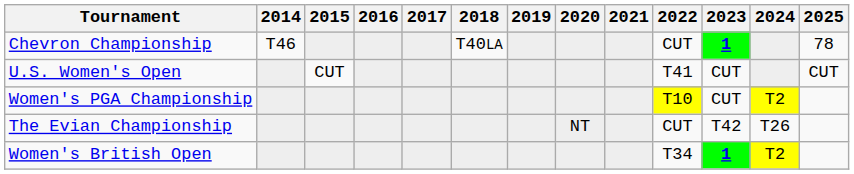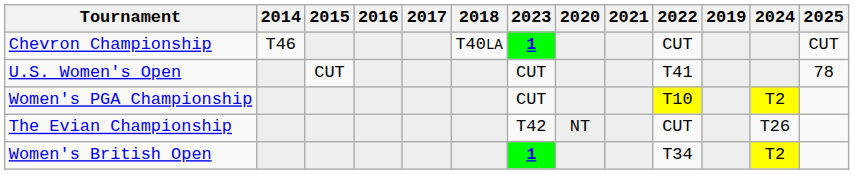columns swapped: 2019 <-> 2023
Chevron Championship | 2025: 78 -> CUT
U.S. Women's Open | 2025: CUT -> 78
